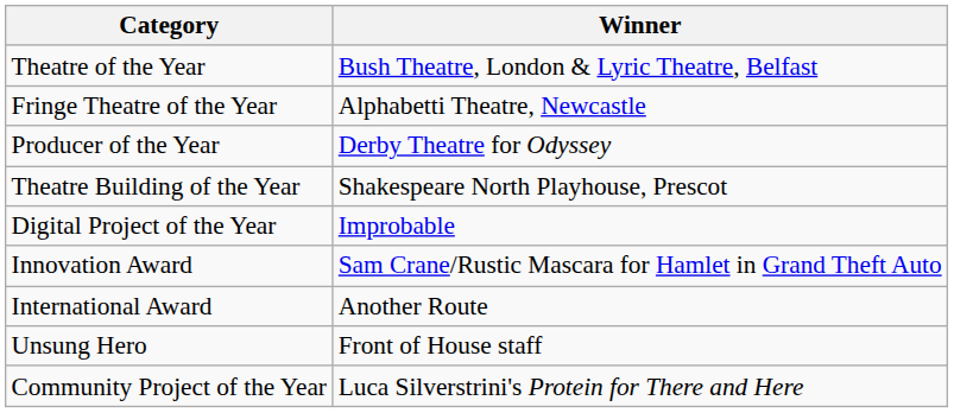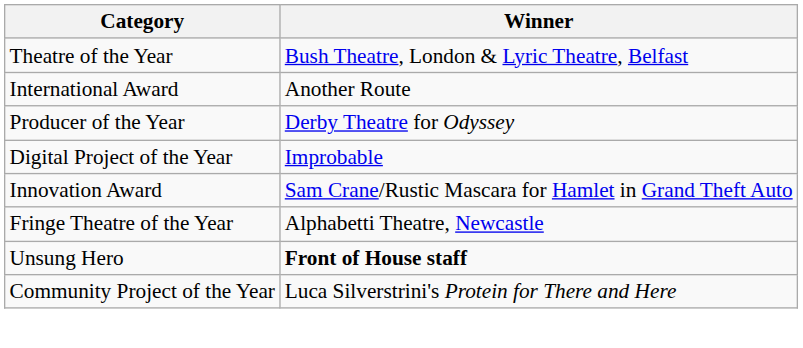rows swapped: Fringe Theatre of the Year <-> International Award
- row: Theatre Building of the Year | Shakespeare North Playhouse, Prescot
Unsung Hero | Winner: normal -> bold
